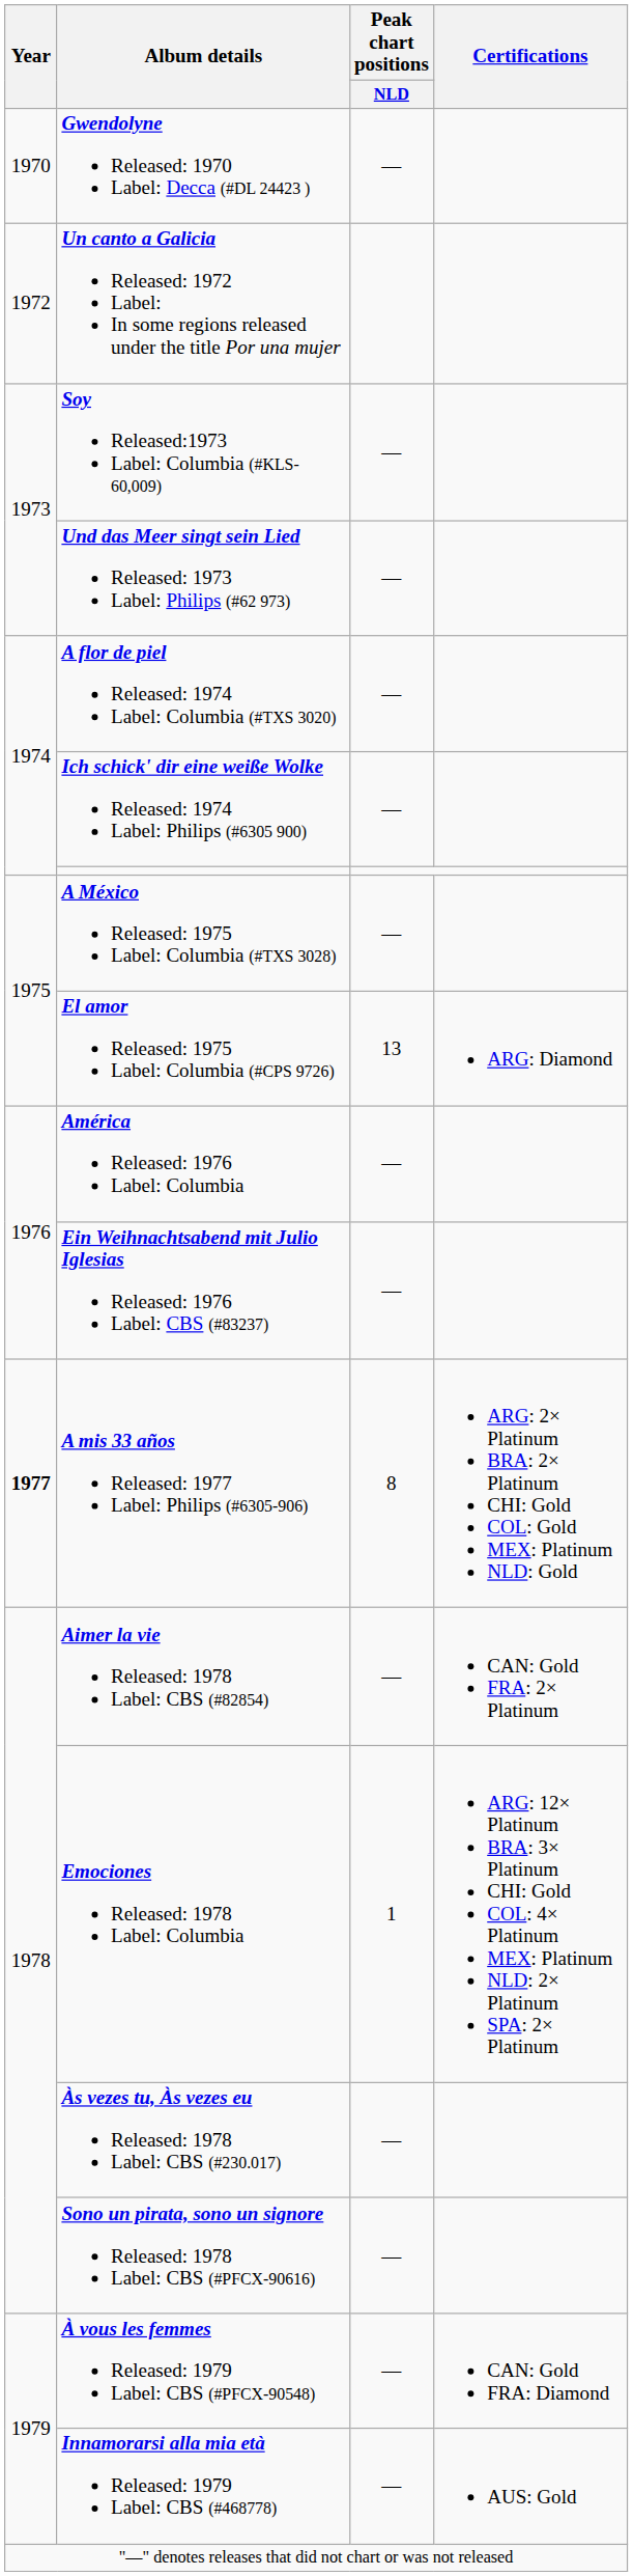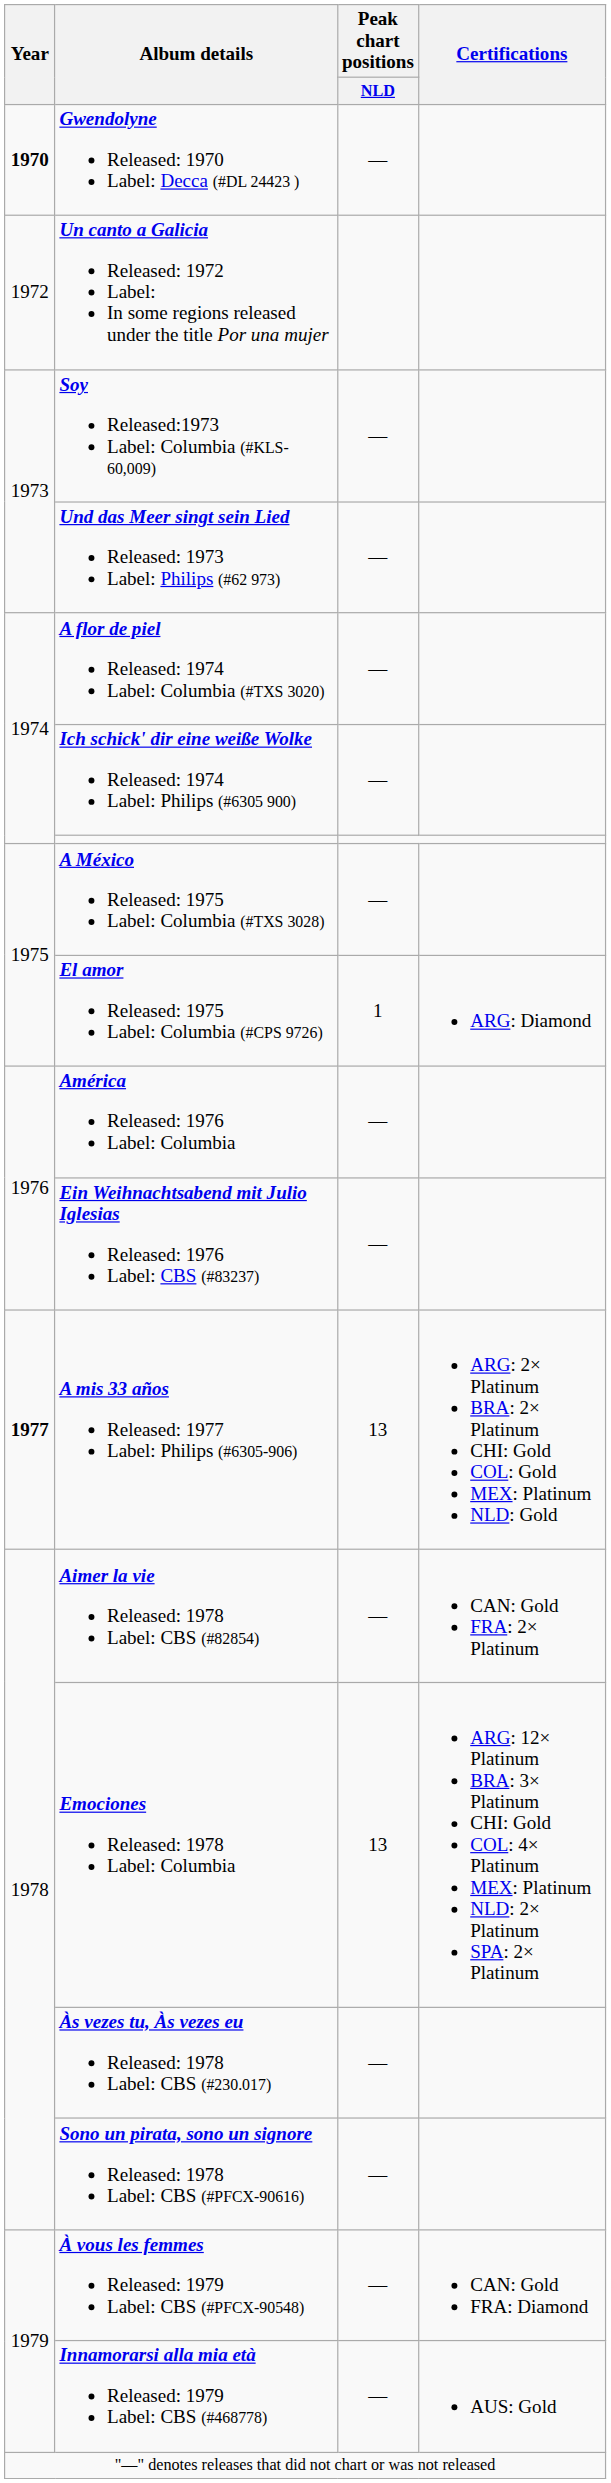Gwendolyne Released: 1970 Label: Decca (#DL 24423 ) | Year: normal -> bold
El amor Released: 1975 Label: Columbia (#CPS 9726) | Peak chart positions / NLD: 13 -> 1
A mis 33 años Released: 1977 Label: Philips (#6305-906) | Peak chart positions / NLD: 8 -> 13
Emociones Released: 1978 Label: Columbia | Peak chart positions / NLD: 1 -> 13
